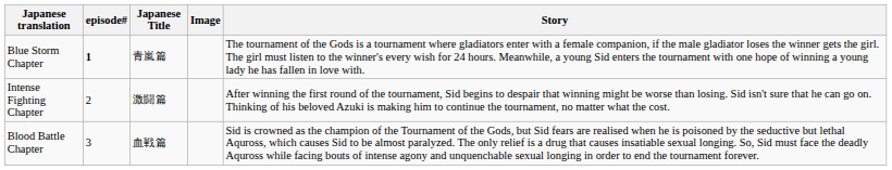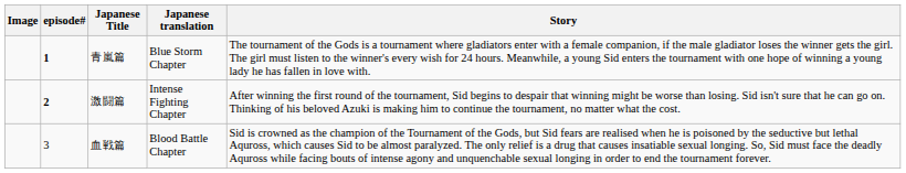columns swapped: Image <-> Japanese translation
激闘篇 | episode#: normal -> bold
